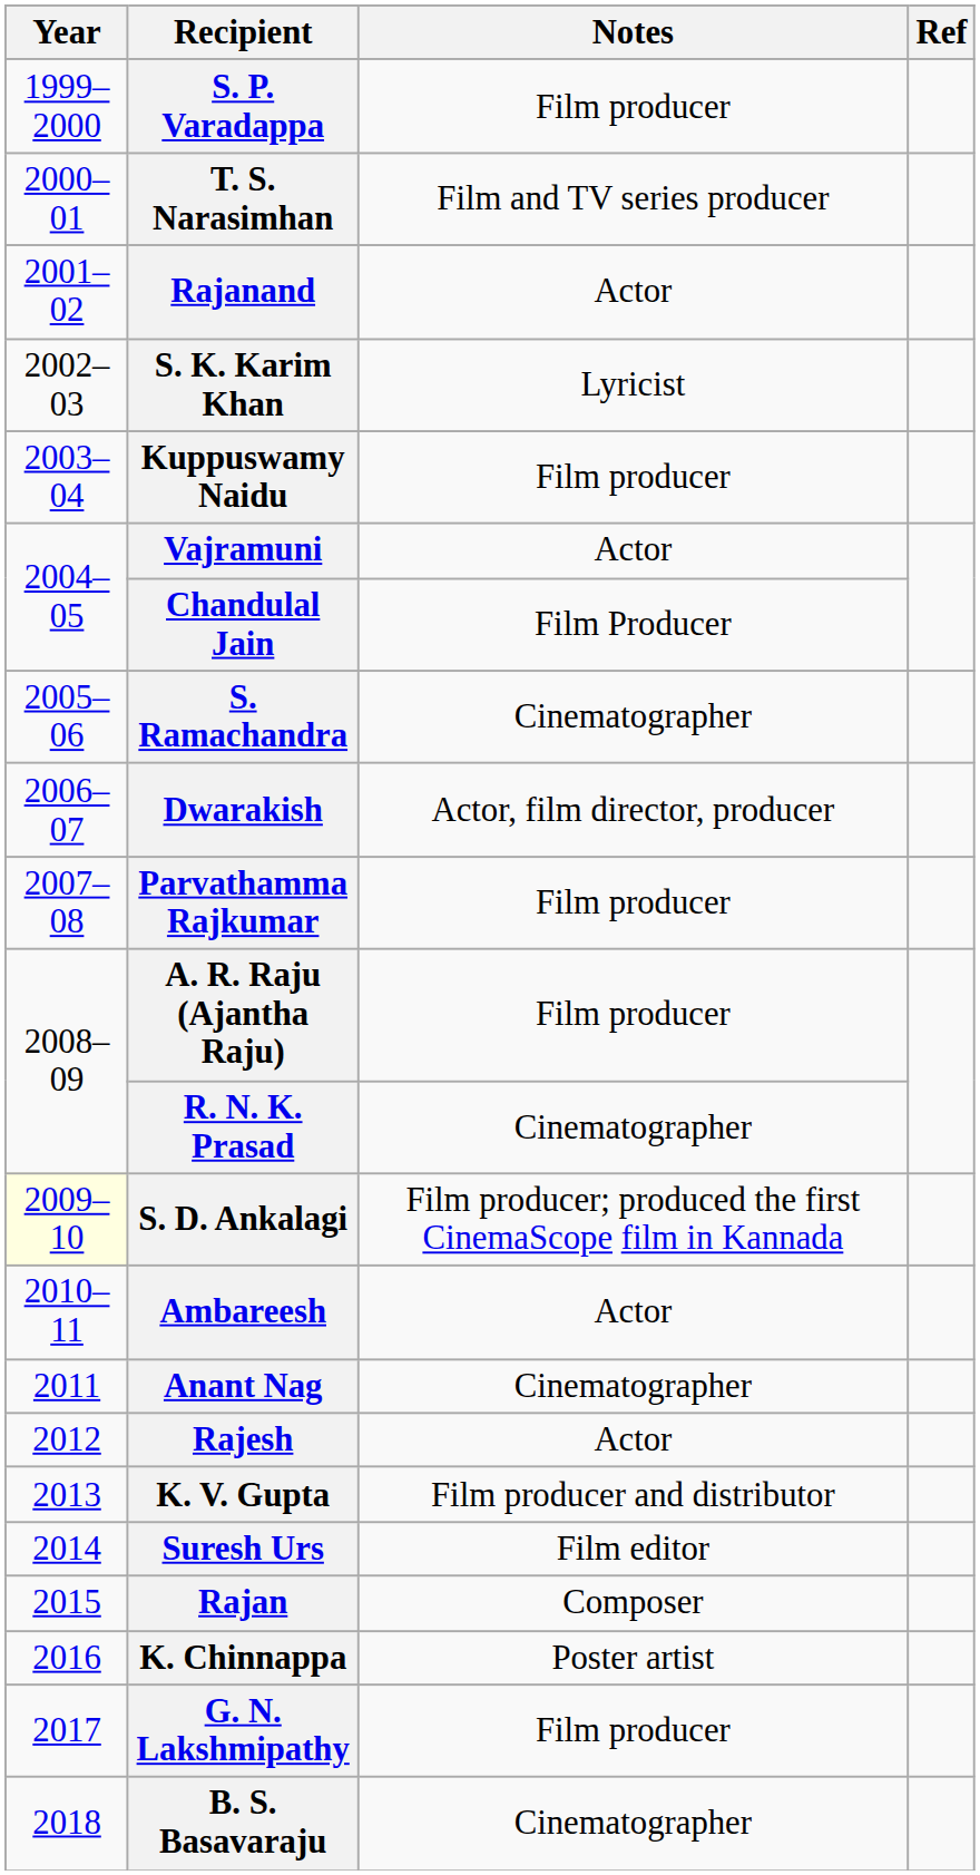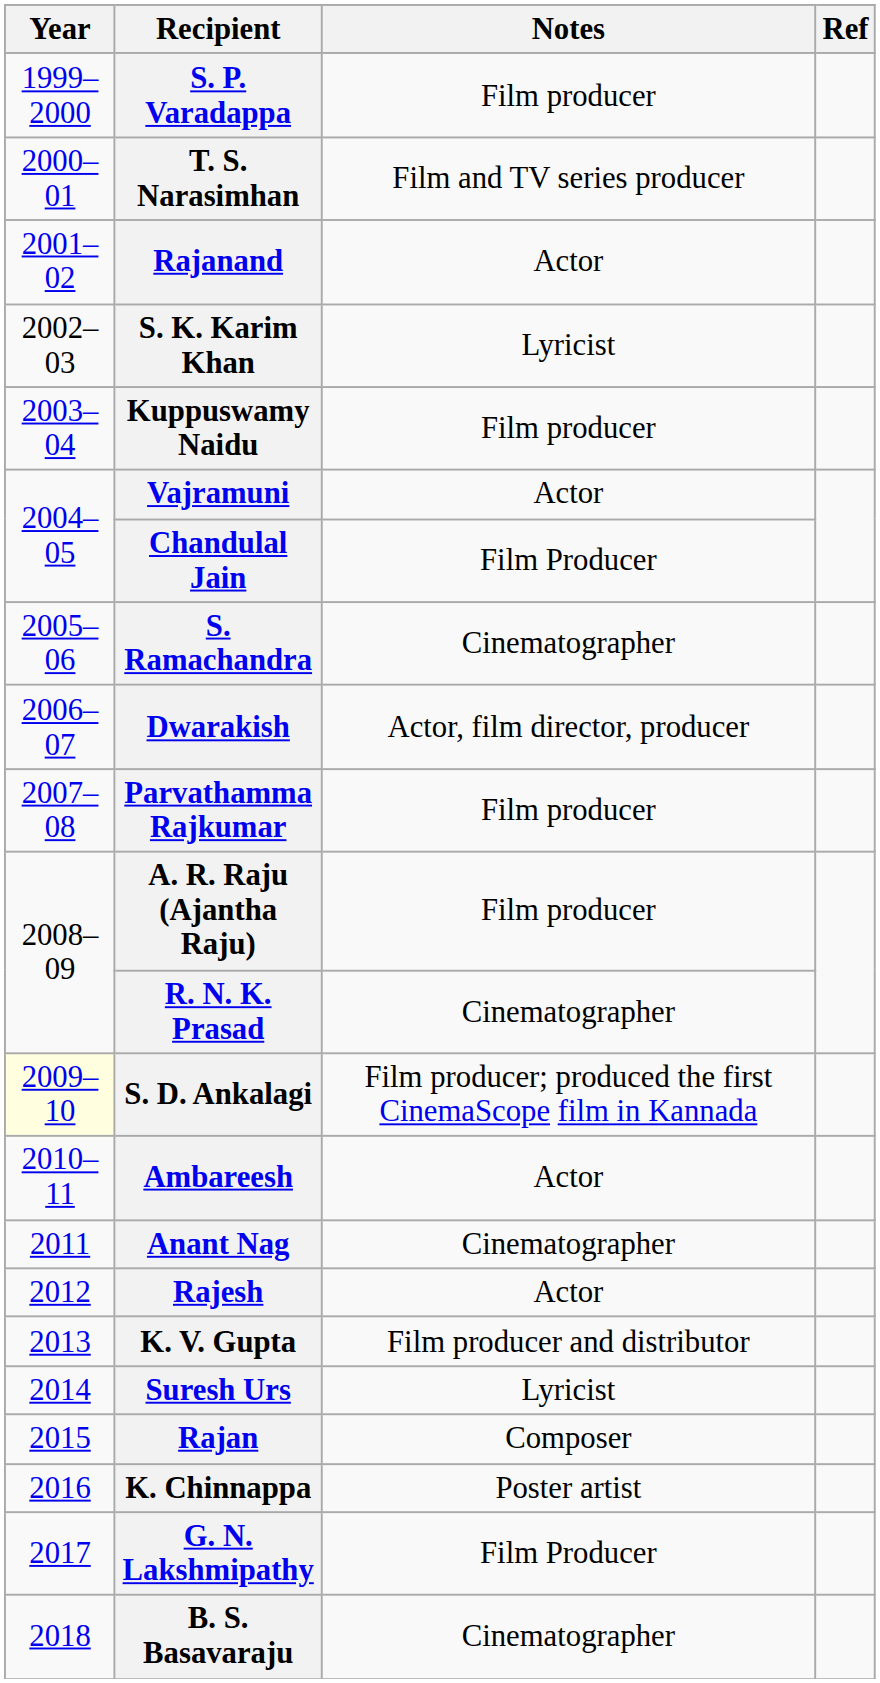Suresh Urs | Notes: Film editor -> Lyricist
G. N. Lakshmipathy | Notes: Film producer -> Film Producer
